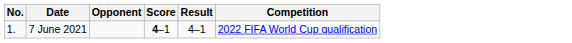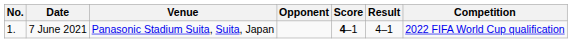+ column: Venue | Panasonic Stadium Suita, Suita, Japan
